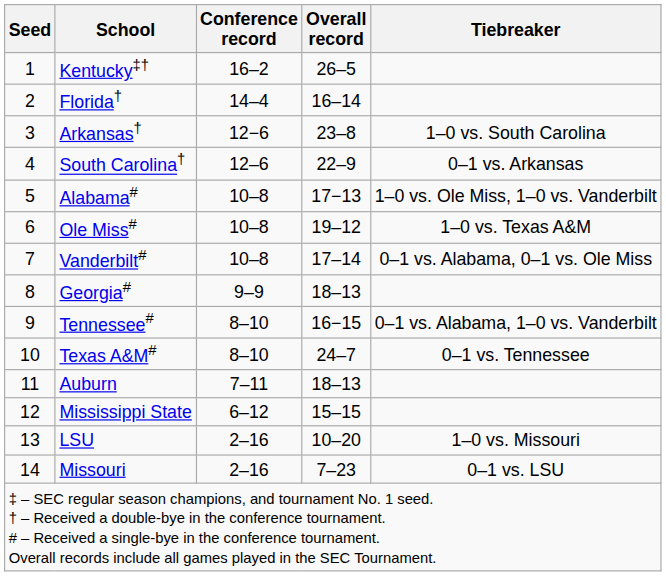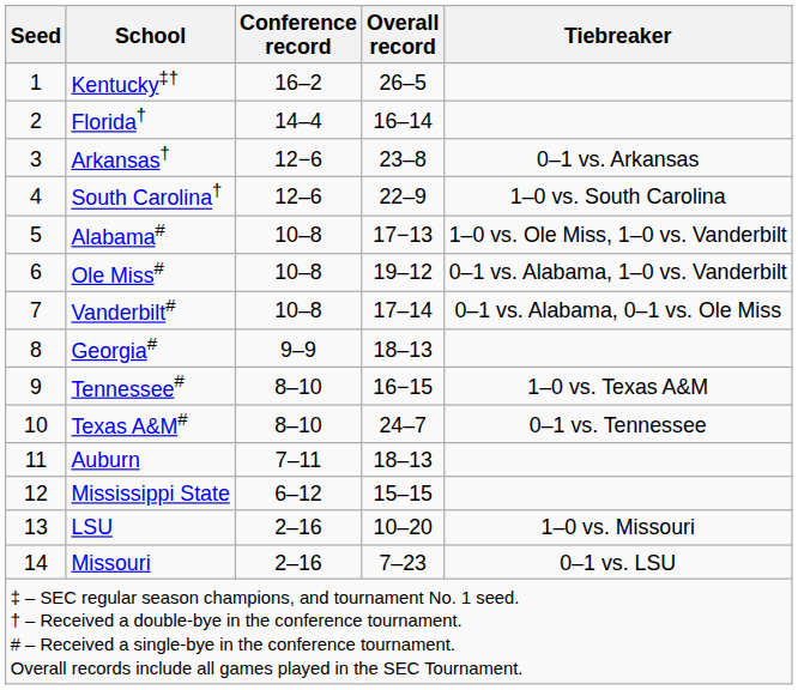Arkansas† | Tiebreaker: 1–0 vs. South Carolina -> 0–1 vs. Arkansas
South Carolina† | Tiebreaker: 0–1 vs. Arkansas -> 1–0 vs. South Carolina
Ole Miss# | Tiebreaker: 1–0 vs. Texas A&M -> 0–1 vs. Alabama, 1–0 vs. Vanderbilt
Tennessee# | Tiebreaker: 0–1 vs. Alabama, 1–0 vs. Vanderbilt -> 1–0 vs. Texas A&M
